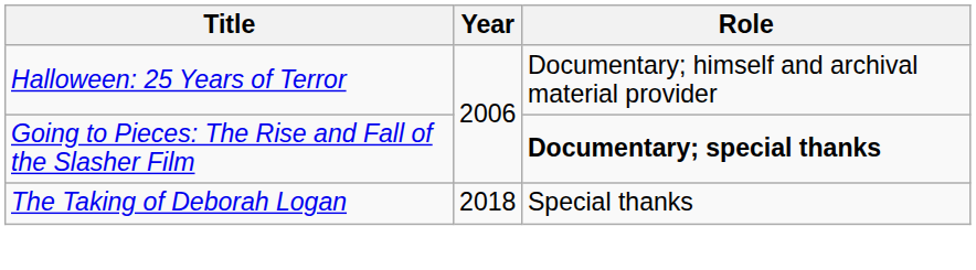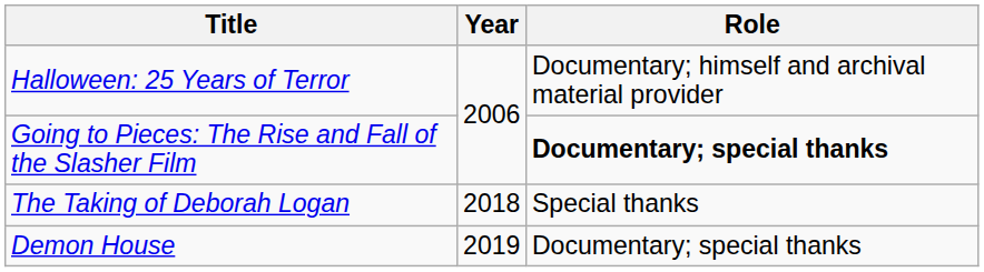+ row: Demon House | 2019 | Documentary; special thanks
